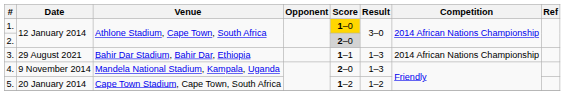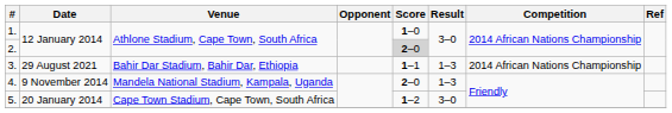1. | Score: gold background -> no background
5. | Result: 1–2 -> 3–0
